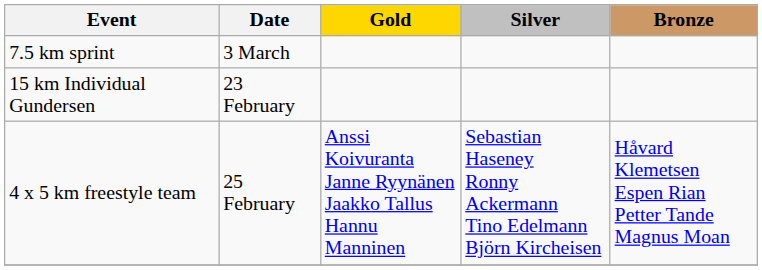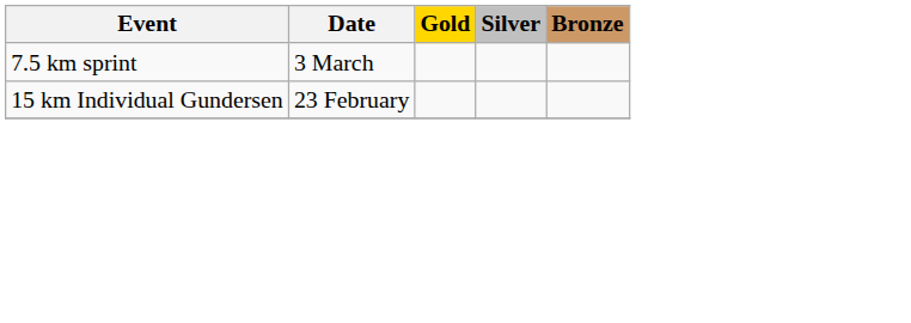- row: 4 x 5 km freestyle team | 25 February | Anssi Koivuranta Janne Ryynänen Jaakko Tallus Hannu Manninen | Sebastian Haseney Ronny Ackermann Tino Edelmann Björn Kircheisen | Håvard Klemetsen Espen Rian Petter Tande Magnus Moan
